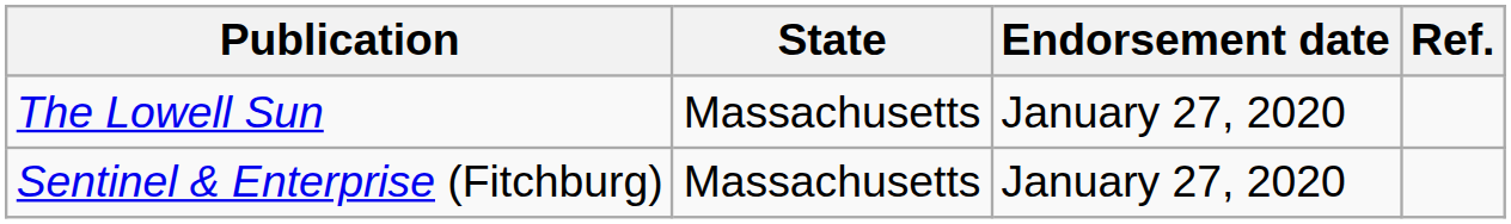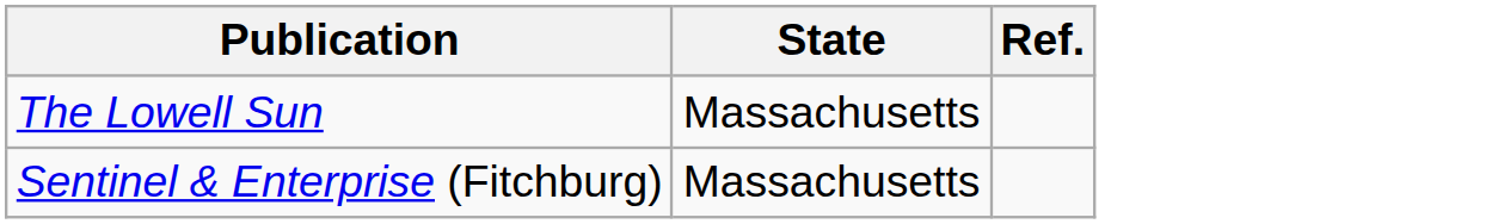- column: Endorsement date | January 27, 2020 | January 27, 2020
